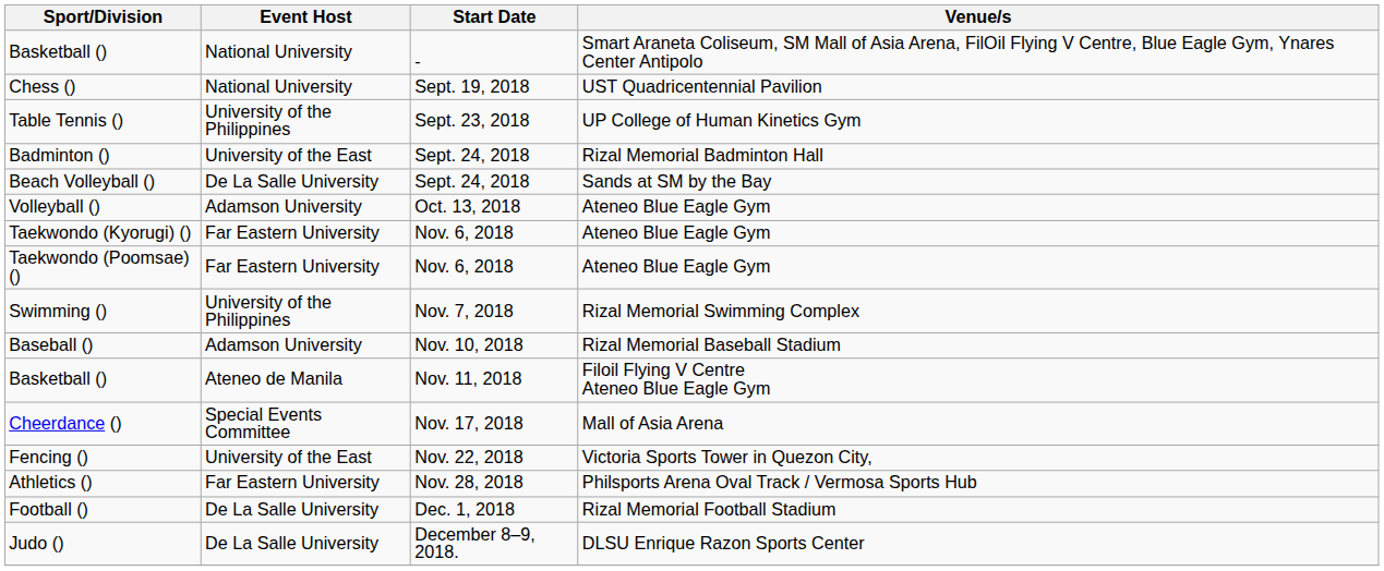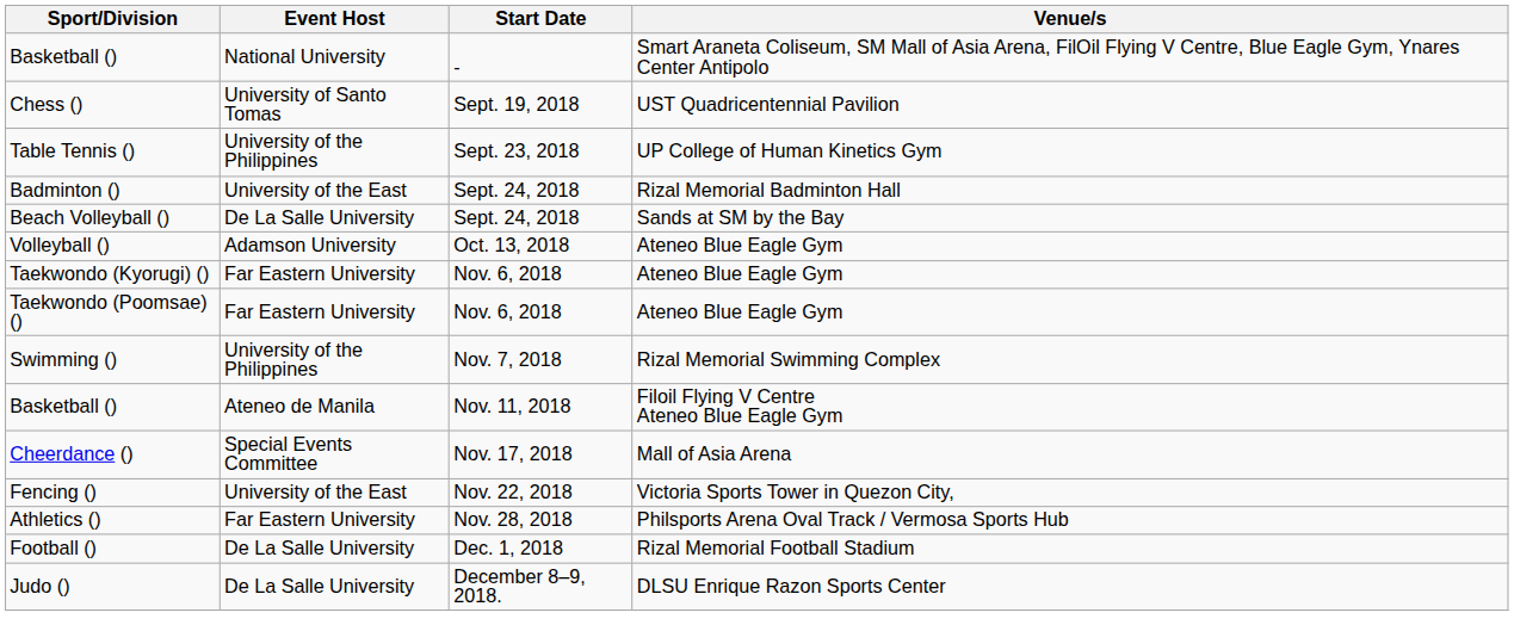Chess () | Event Host: National University -> University of Santo Tomas
- row: Baseball () | Adamson University | Nov. 10, 2018 | Rizal Memorial Baseball Stadium
